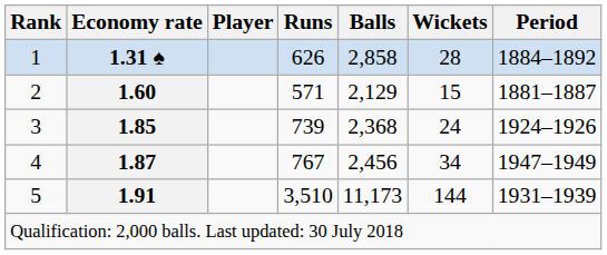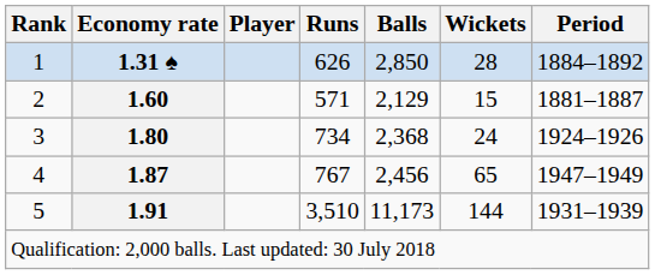1 | Balls: 2,858 -> 2,850
3 | Economy rate: 1.85 -> 1.80
3 | Runs: 739 -> 734
4 | Wickets: 34 -> 65
